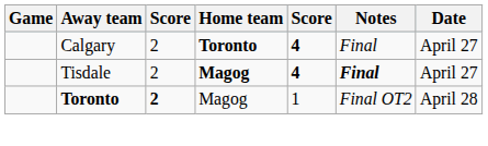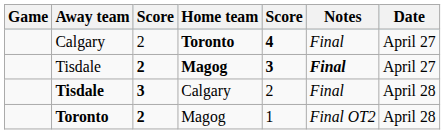Tisdale / Magog | column 3: normal -> bold
Tisdale / Magog | column 5: 4 -> 3
+ row: Tisdale | 3 | Calgary | 2 | Final | April 28
